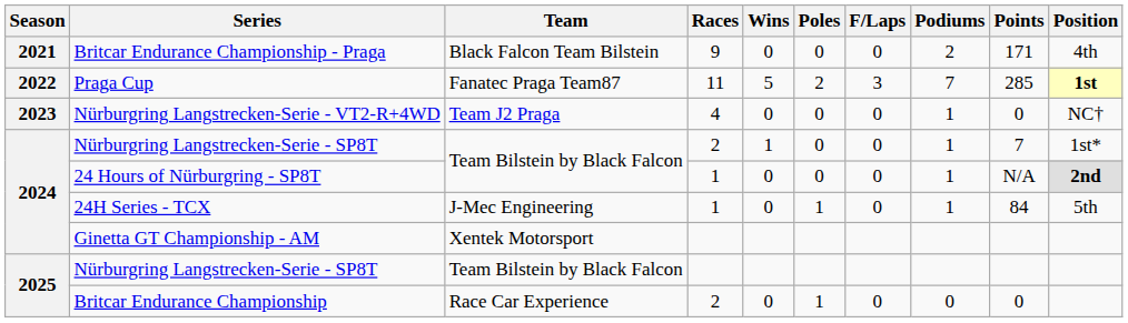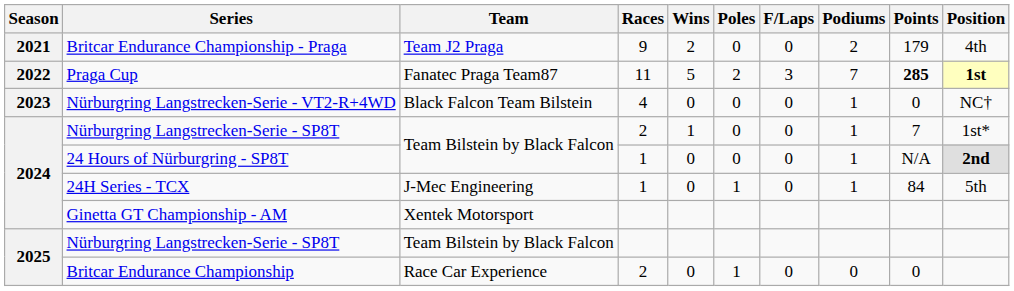Britcar Endurance Championship - Praga | Team: Black Falcon Team Bilstein -> Team J2 Praga
Britcar Endurance Championship - Praga | Wins: 0 -> 2
Britcar Endurance Championship - Praga | Points: 171 -> 179
Praga Cup | Points: normal -> bold
Nürburgring Langstrecken-Serie - VT2-R+4WD | Team: Team J2 Praga -> Black Falcon Team Bilstein
